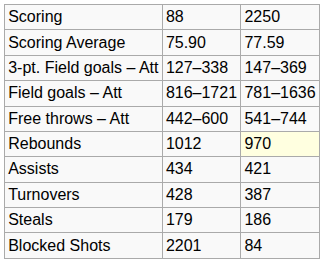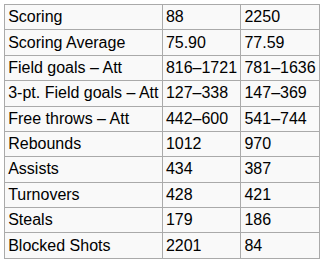rows swapped: Field goals – Att <-> 3-pt. Field goals – Att
Rebounds | column 3: lightyellow background -> no background
Assists | column 3: 421 -> 387
Turnovers | column 3: 387 -> 421
